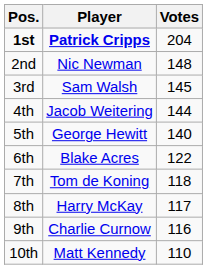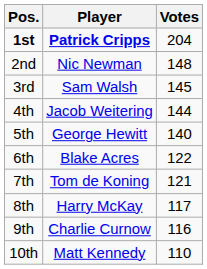7th | Votes: 118 -> 121
